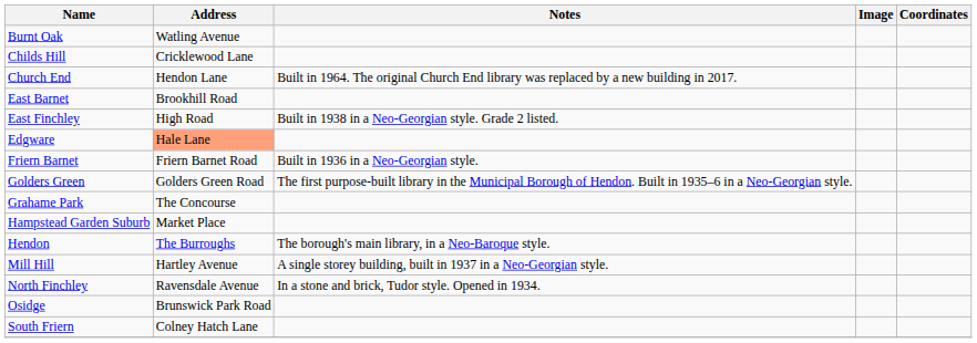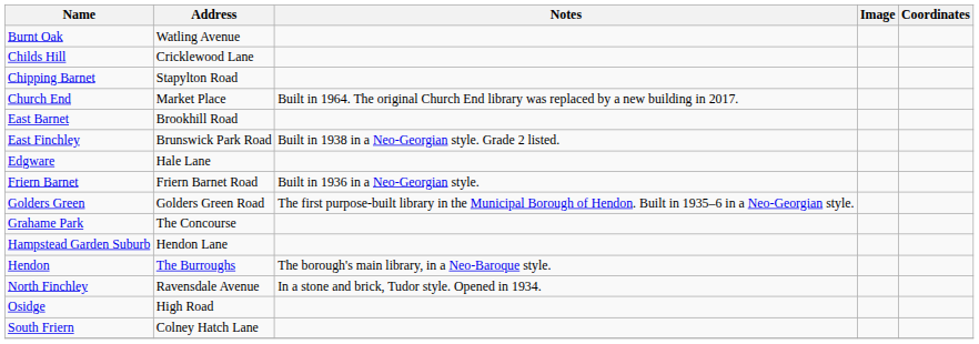+ row: Chipping Barnet | Stapylton Road
Church End | Address: Hendon Lane -> Market Place
East Finchley | Address: High Road -> Brunswick Park Road
Edgware | Address: lightsalmon background -> no background
Hampstead Garden Suburb | Address: Market Place -> Hendon Lane
- row: Mill Hill | Hartley Avenue | A single storey building, built in 1937 in a Neo-Georgian style.
Osidge | Address: Brunswick Park Road -> High Road
